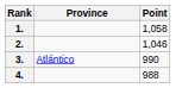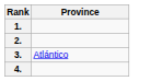- column: Point | 1,058 | 1,046 | 990 | 988
